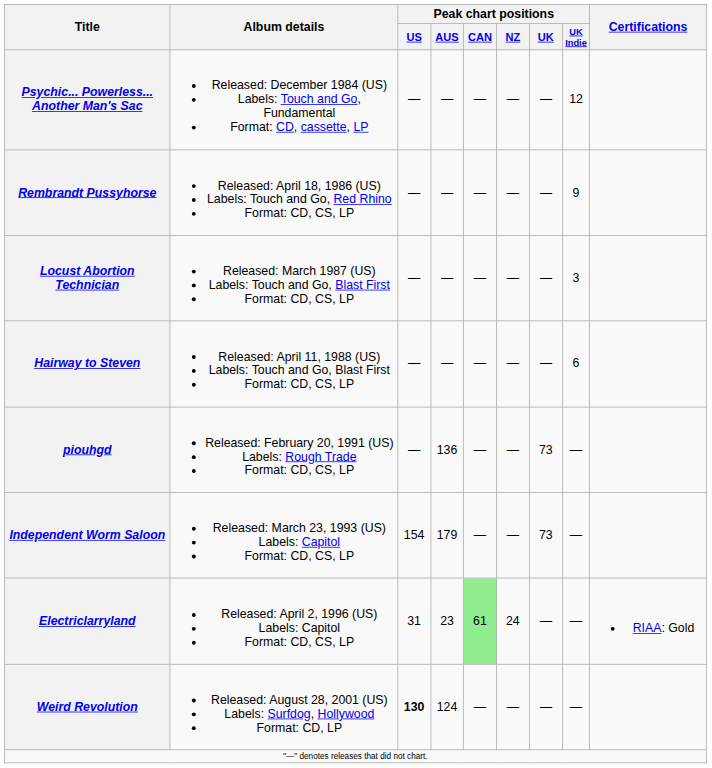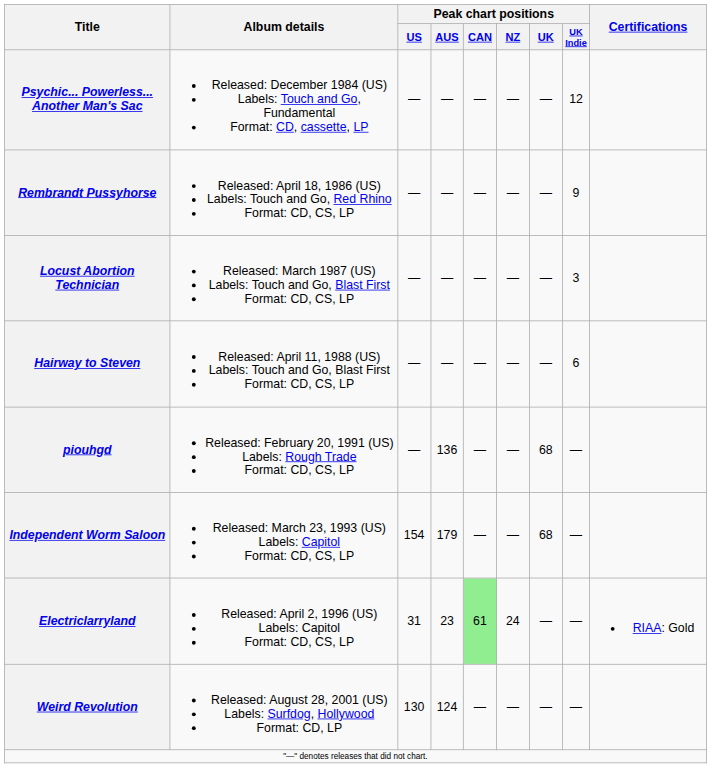piouhgd | Peak chart positions / UK: 73 -> 68
Independent Worm Saloon | Peak chart positions / UK: 73 -> 68
Weird Revolution | Peak chart positions / US: bold -> normal
